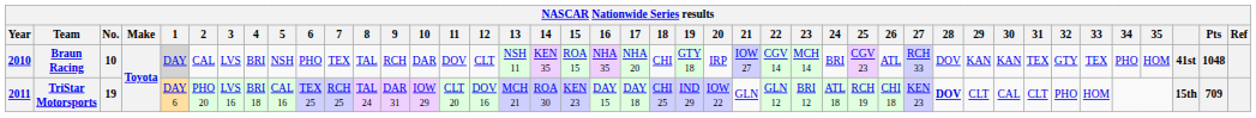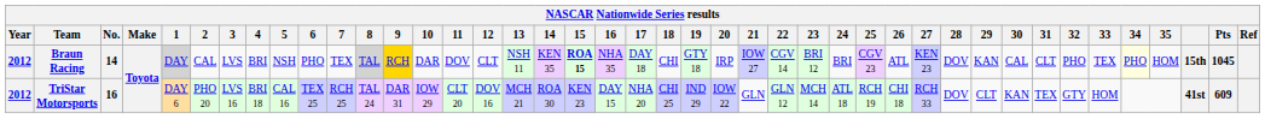Braun Racing | Year: 2010 -> 2012
Braun Racing | No.: 10 -> 14
Braun Racing | 8: no background -> lightgrey background
Braun Racing | 9: no background -> gold background
Braun Racing | 15: normal -> bold
Braun Racing | 17: NHA 20 -> DAY 18
Braun Racing | 23: MCH 14 -> BRI 12
Braun Racing | 27: RCH 33 -> KEN 23
Braun Racing | 30: KAN -> CAL
Braun Racing | 31: TEX -> CLT
Braun Racing | 32: GTY -> PHO
Braun Racing | 34: no background -> lightyellow background
Braun Racing | column 40: 41st -> 15th
Braun Racing | Pts: 1048 -> 1045
TriStar Motorsports | Year: 2011 -> 2012
TriStar Motorsports | No.: 19 -> 16
TriStar Motorsports | 17: DAY 18 -> NHA 20
TriStar Motorsports | 23: BRI 12 -> MCH 14
TriStar Motorsports | 27: KEN 23 -> RCH 33
TriStar Motorsports | 28: bold -> normal
TriStar Motorsports | 30: CAL -> KAN
TriStar Motorsports | 31: CLT -> TEX
TriStar Motorsports | 32: PHO -> GTY
TriStar Motorsports | column 40: 15th -> 41st
TriStar Motorsports | Pts: 709 -> 609
